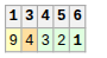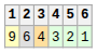+ column: 2 | 6
9 | 6: bold -> normal
